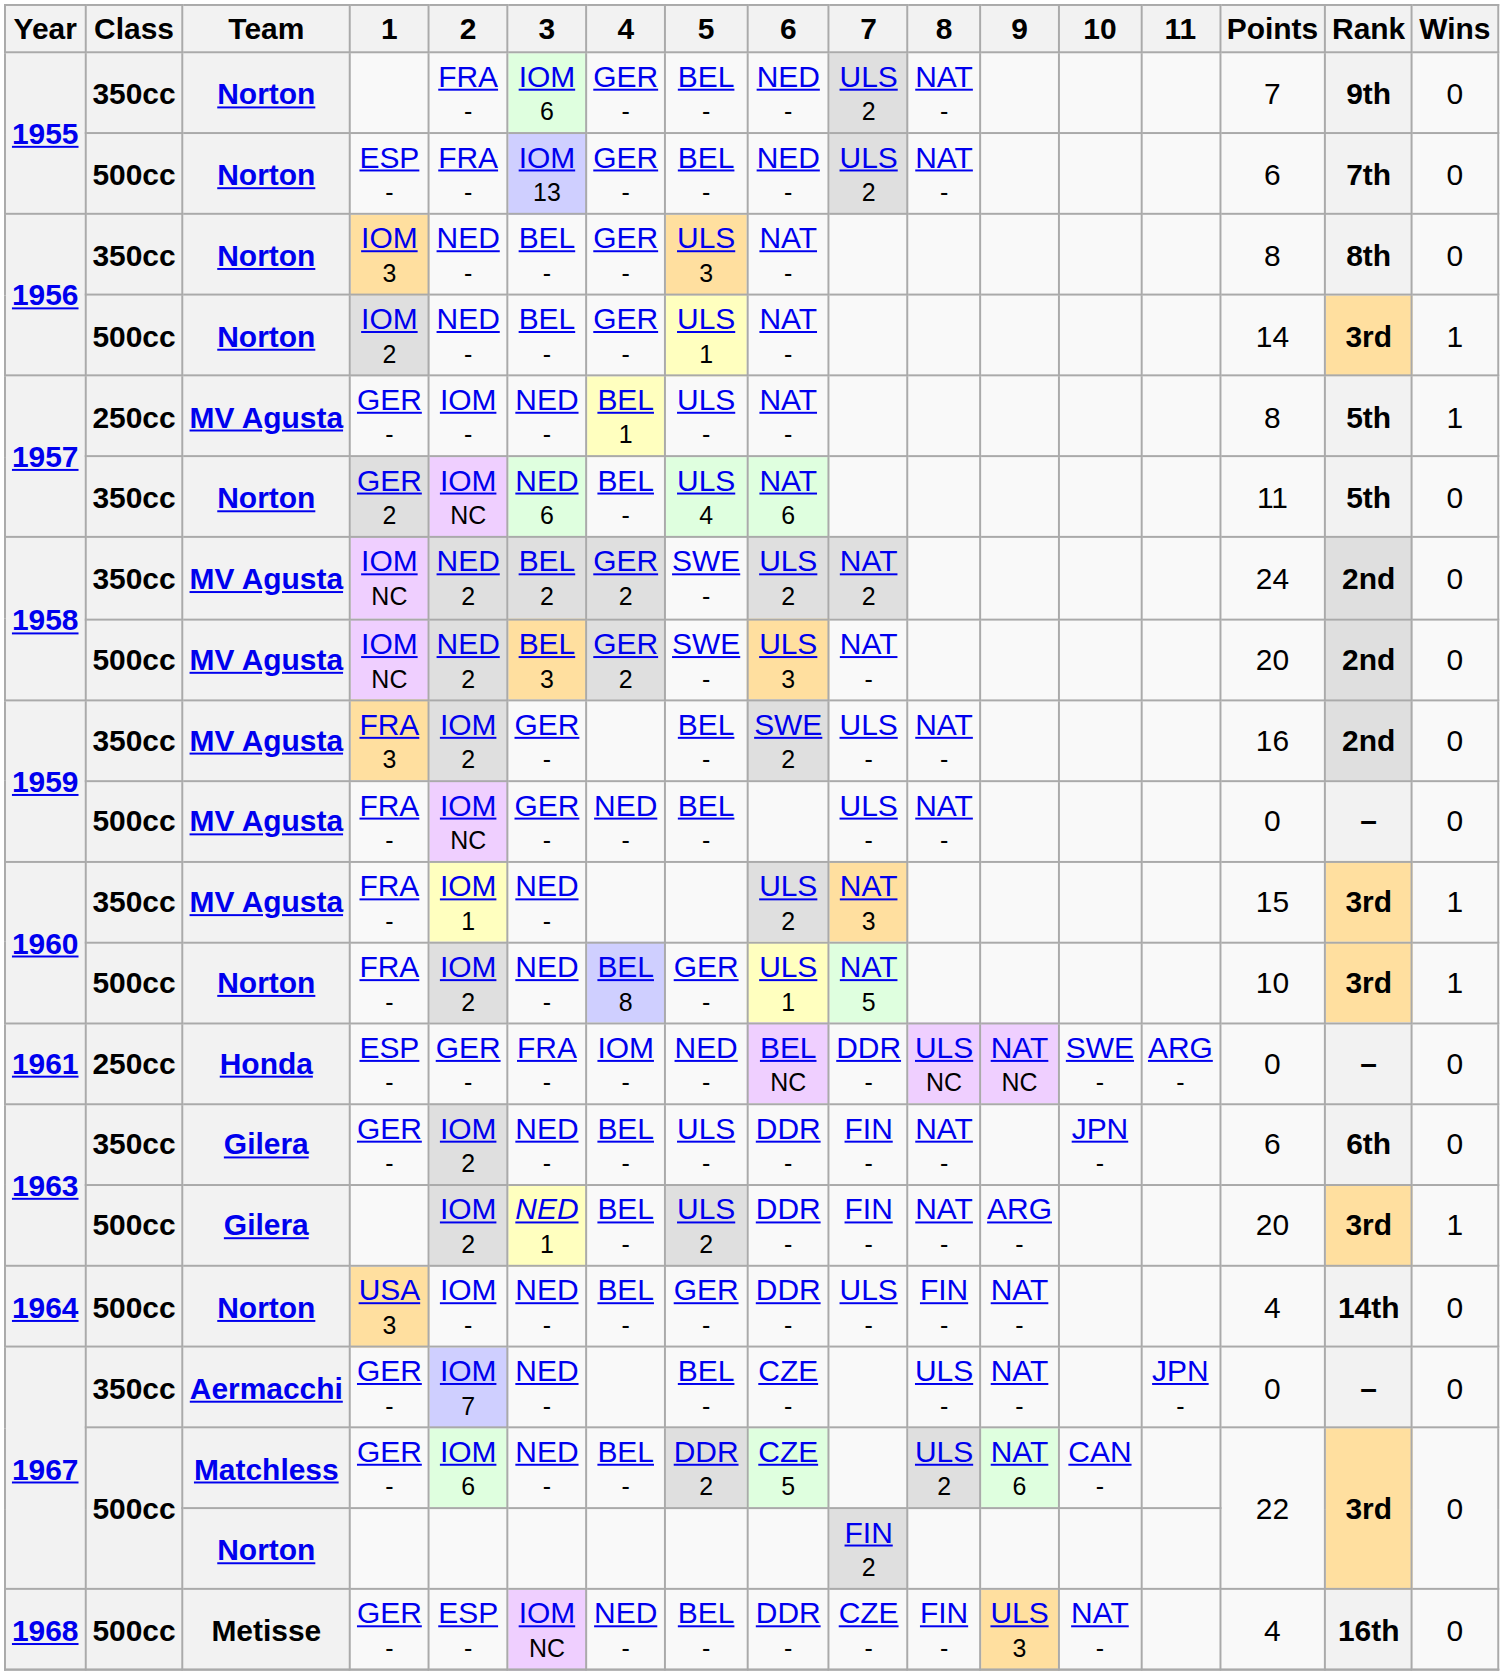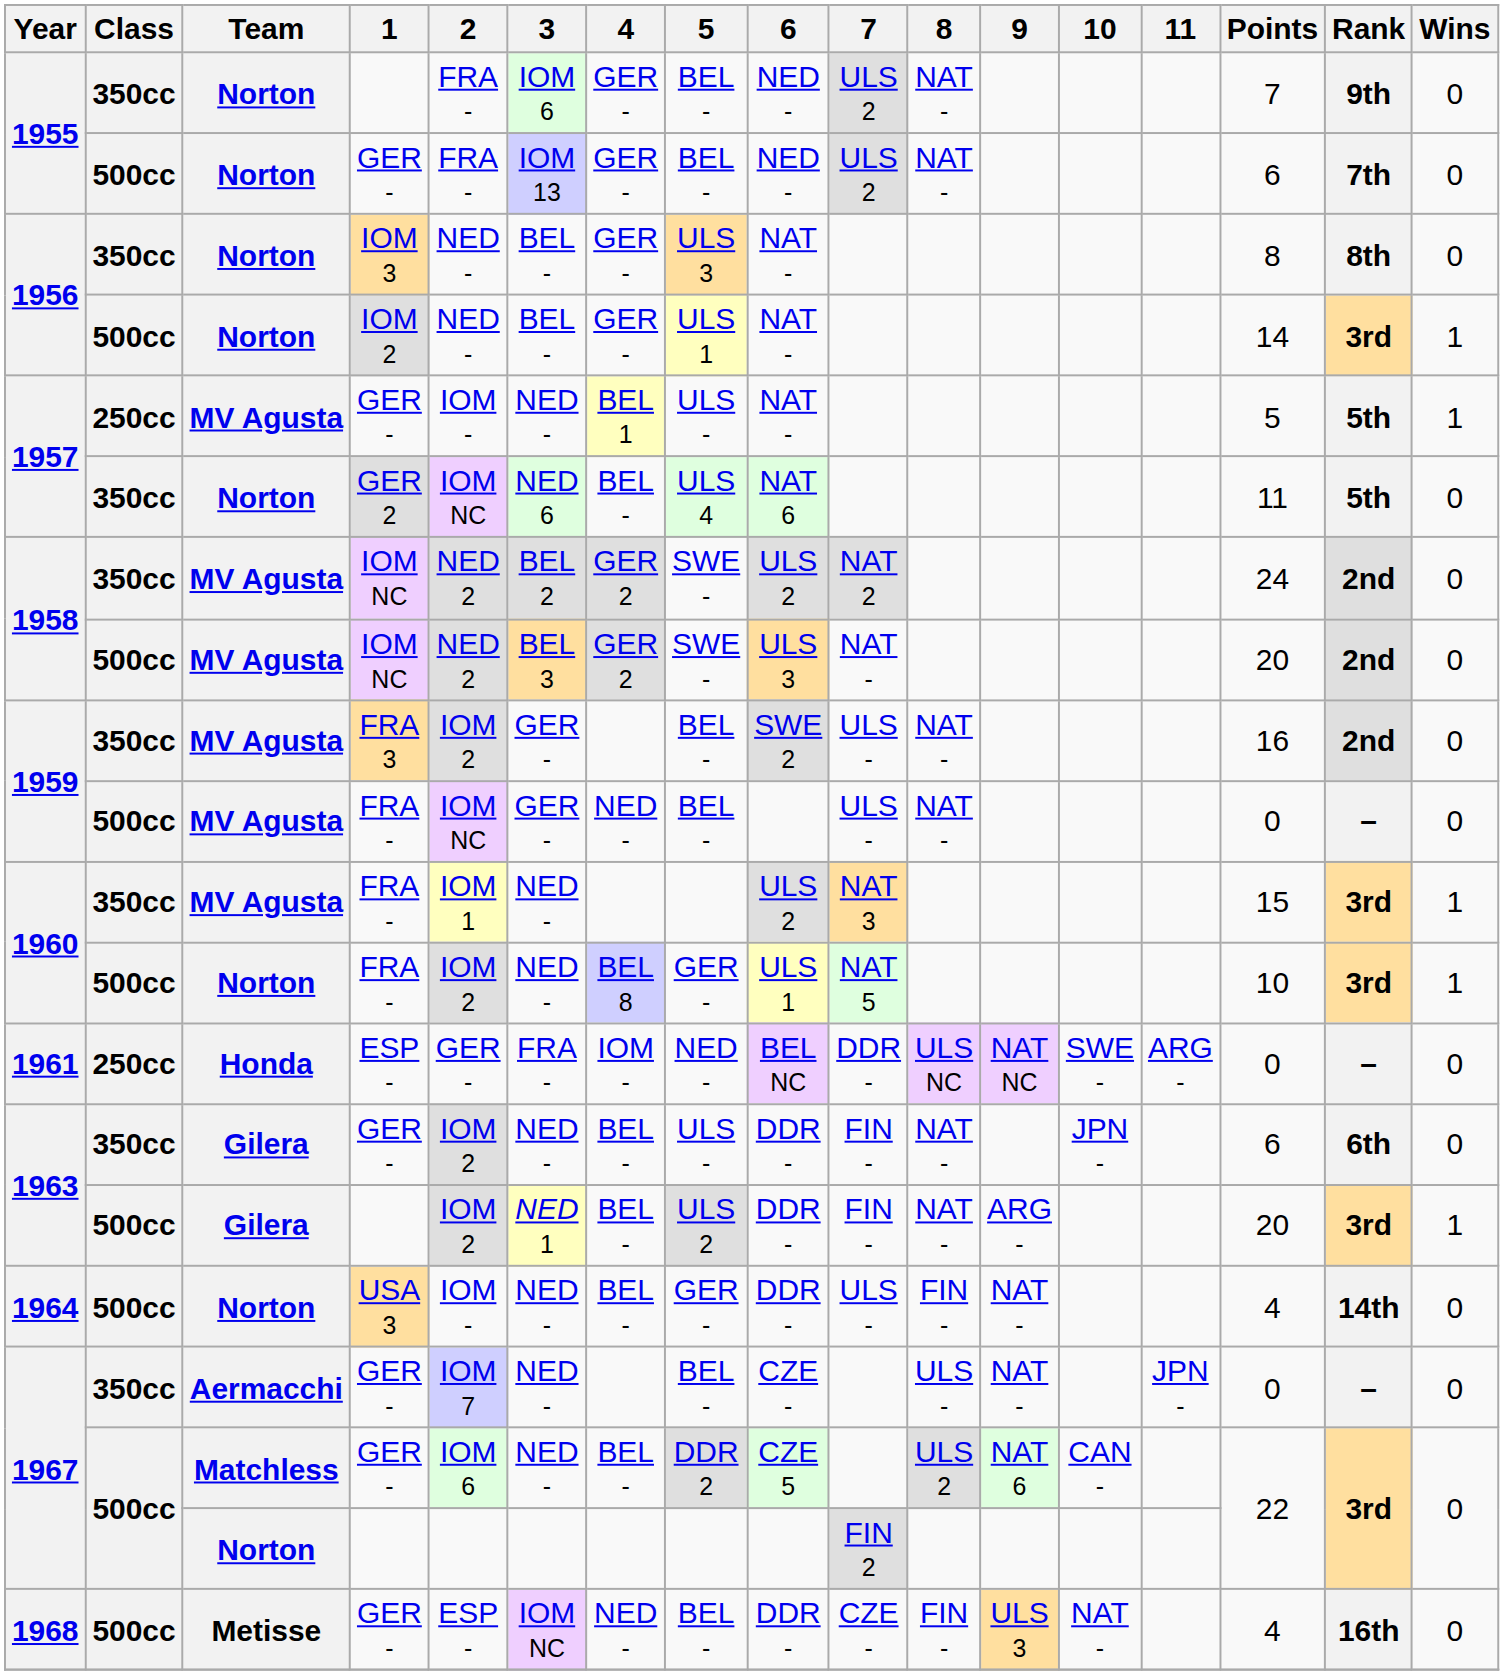1955 / 500cc | 1: ESP - -> GER -
1957 / 250cc | Points: 8 -> 5
